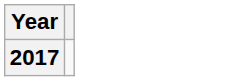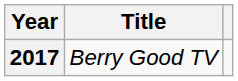+ column: Title | Berry Good TV
